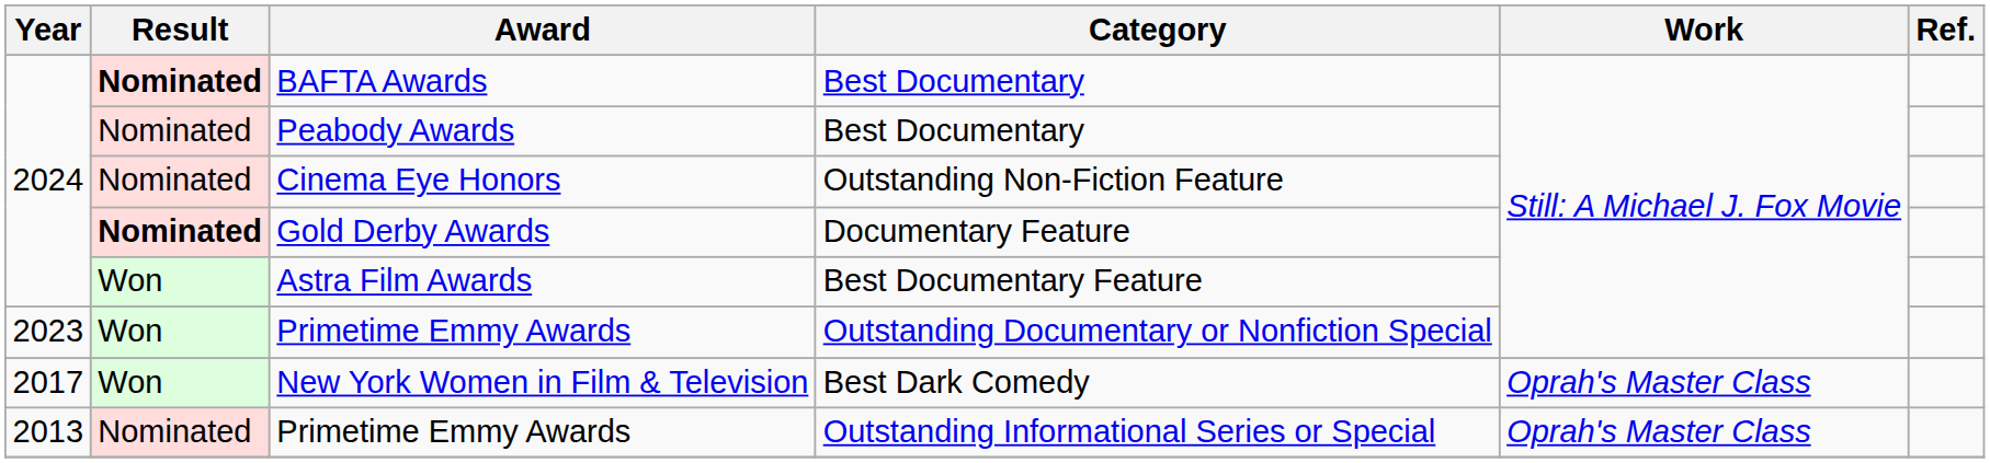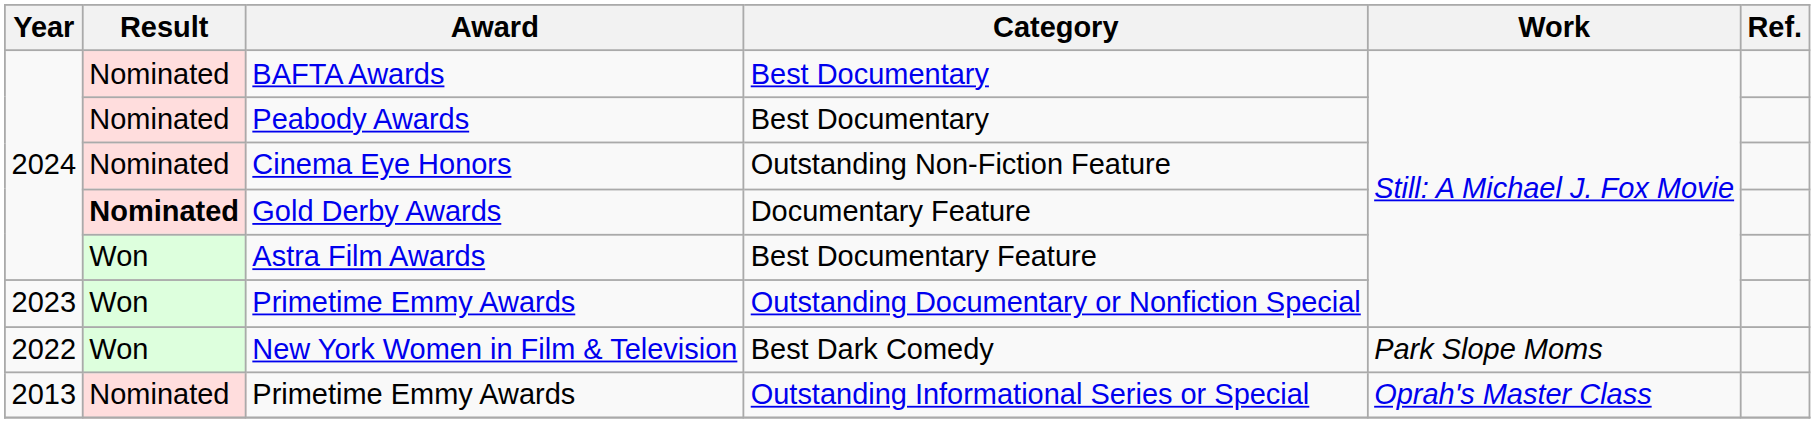BAFTA Awards | Result: bold -> normal
New York Women in Film & Television | Year: 2017 -> 2022
New York Women in Film & Television | Work: Oprah's Master Class -> Park Slope Moms
